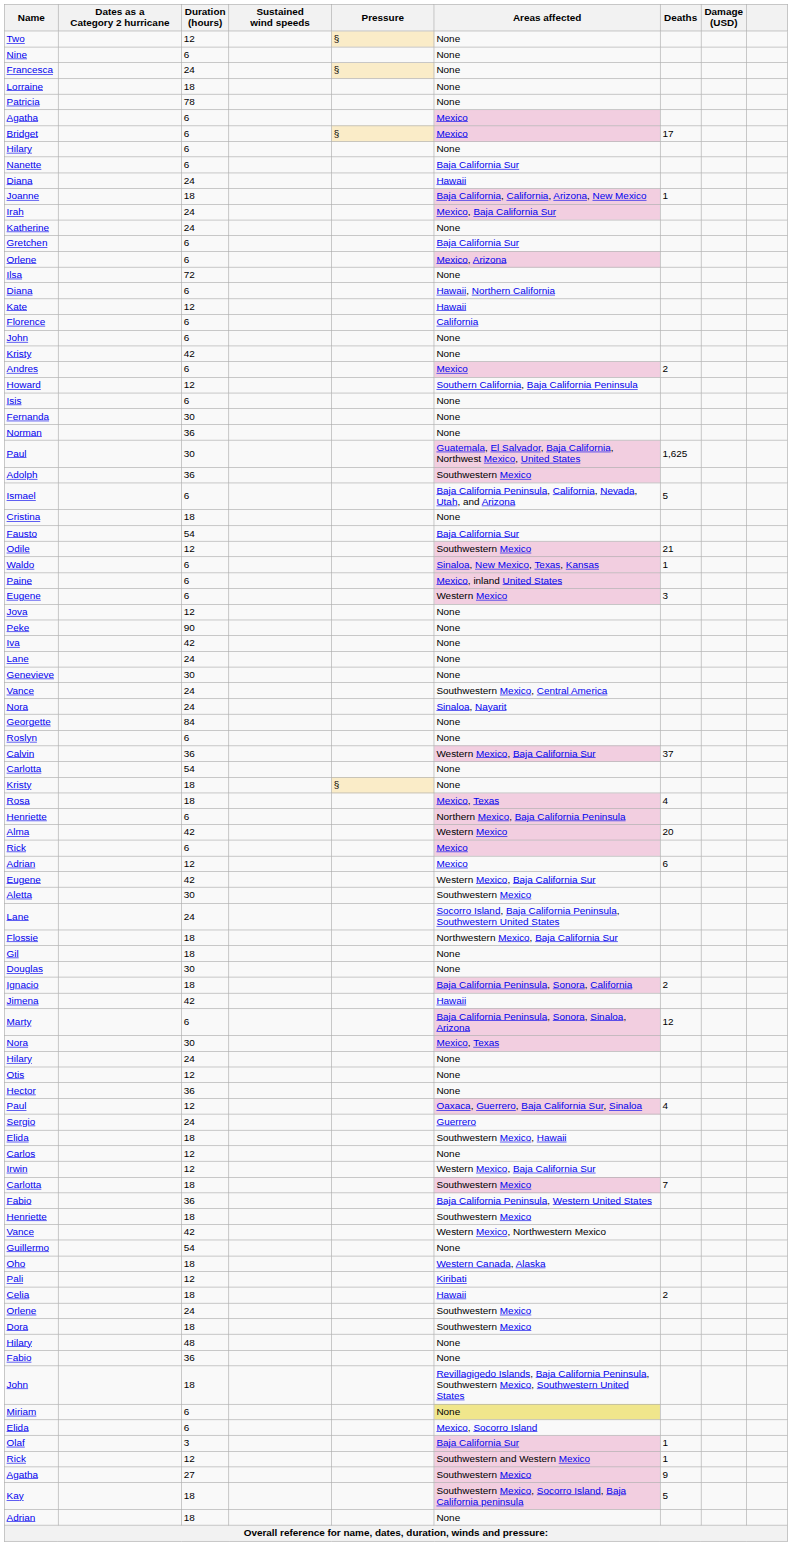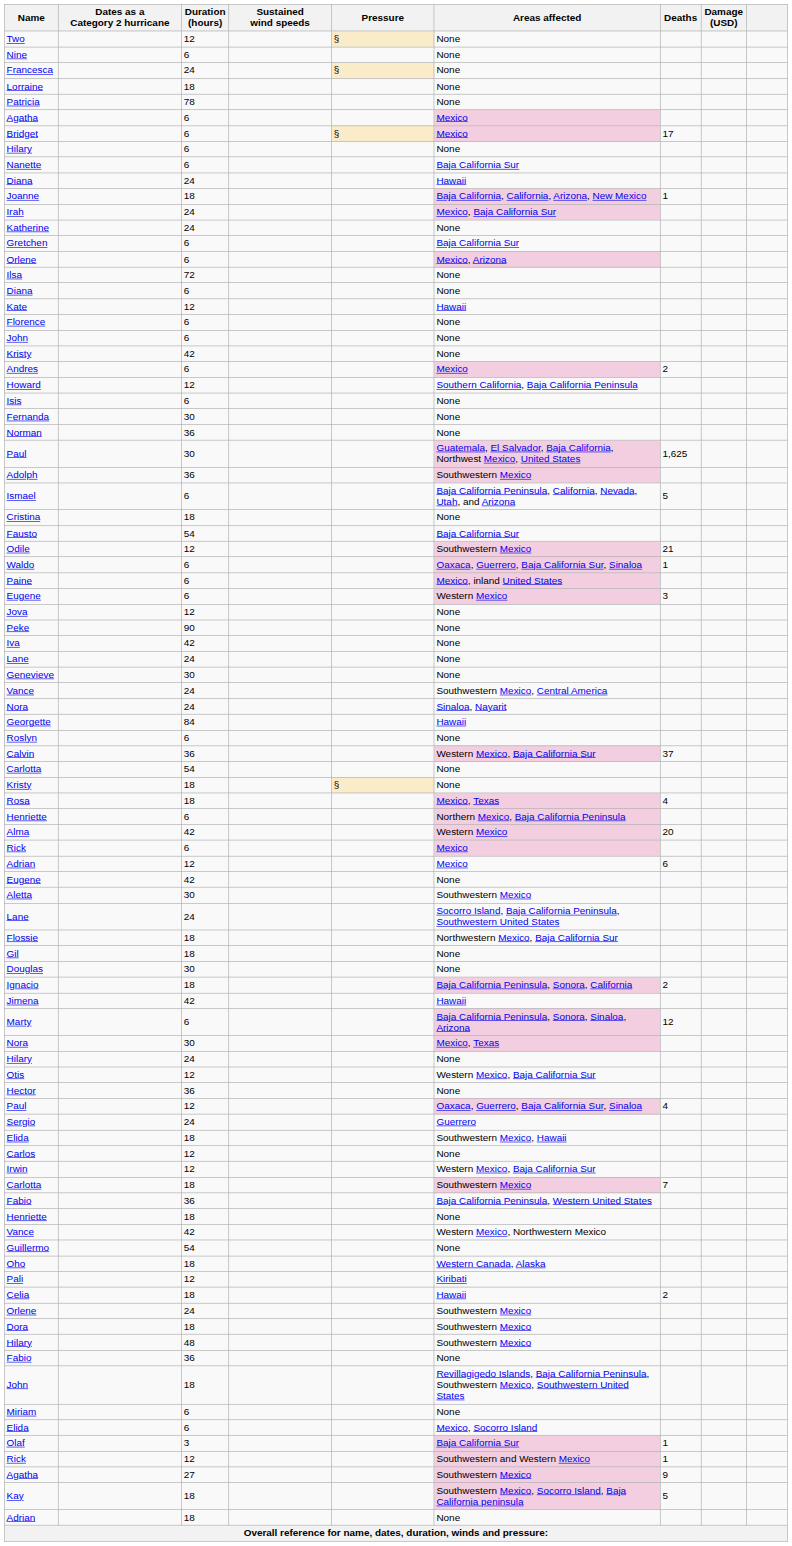Diana / 6 | Areas affected: Hawaii, Northern California -> None
Florence | Areas affected: California -> None
Waldo | Areas affected: Sinaloa, New Mexico, Texas, Kansas -> Oaxaca, Guerrero, Baja California Sur, Sinaloa
Georgette | Areas affected: None -> Hawaii
Eugene / 42 | Areas affected: Western Mexico, Baja California Sur -> None
Otis | Areas affected: None -> Western Mexico, Baja California Sur
Henriette / 18 | Areas affected: Southwestern Mexico -> None
Hilary / 48 | Areas affected: None -> Southwestern Mexico
Miriam | Areas affected: khaki background -> no background
